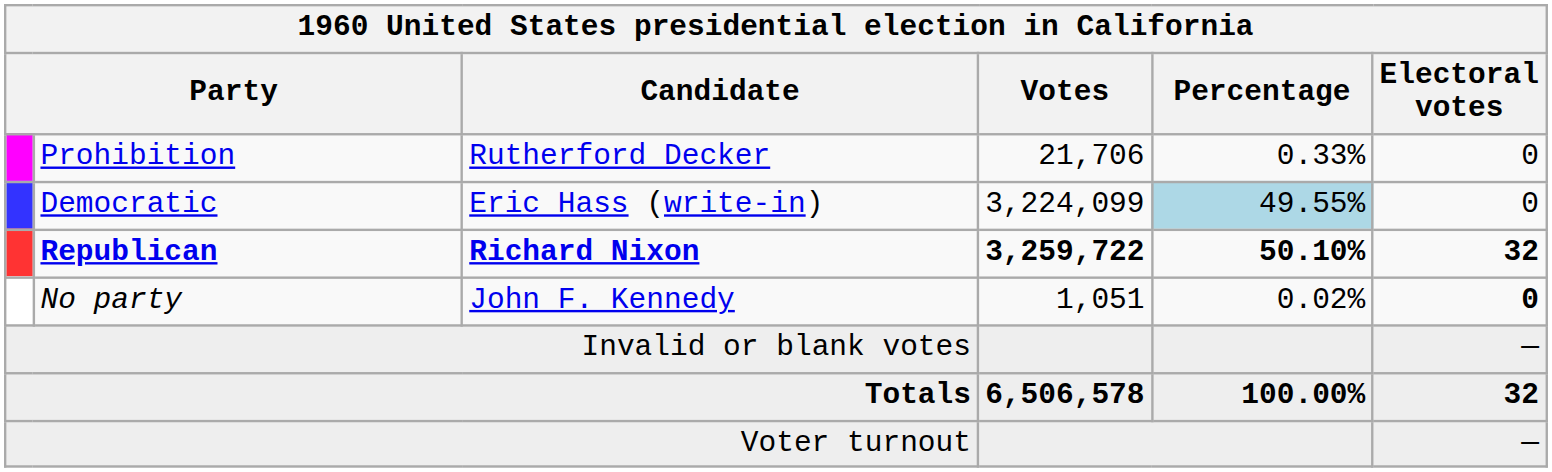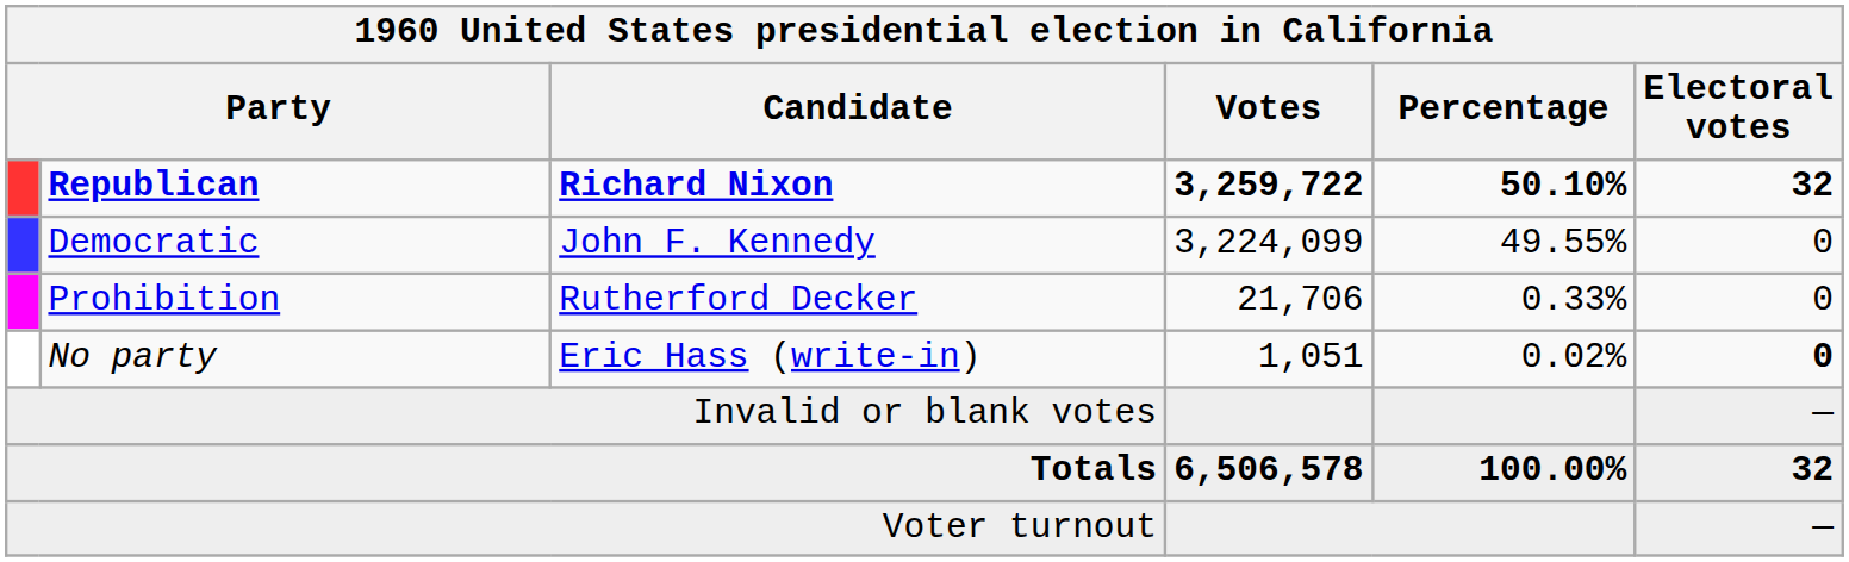rows swapped: Republican <-> Prohibition
Democratic | Candidate: Eric Hass (write-in) -> John F. Kennedy
Democratic | Percentage: lightblue background -> no background
No party | Candidate: John F. Kennedy -> Eric Hass (write-in)
